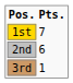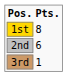1st | Pts.: 7 -> 8
